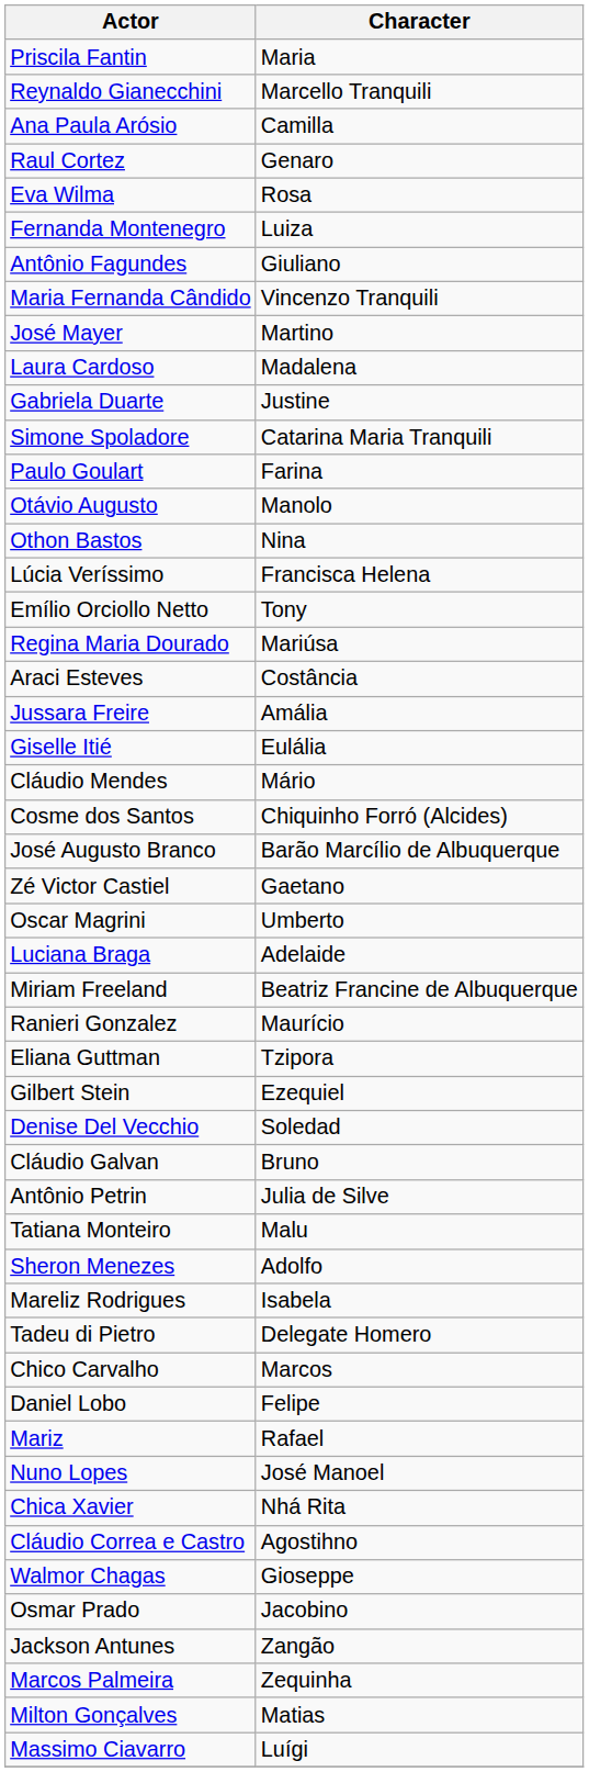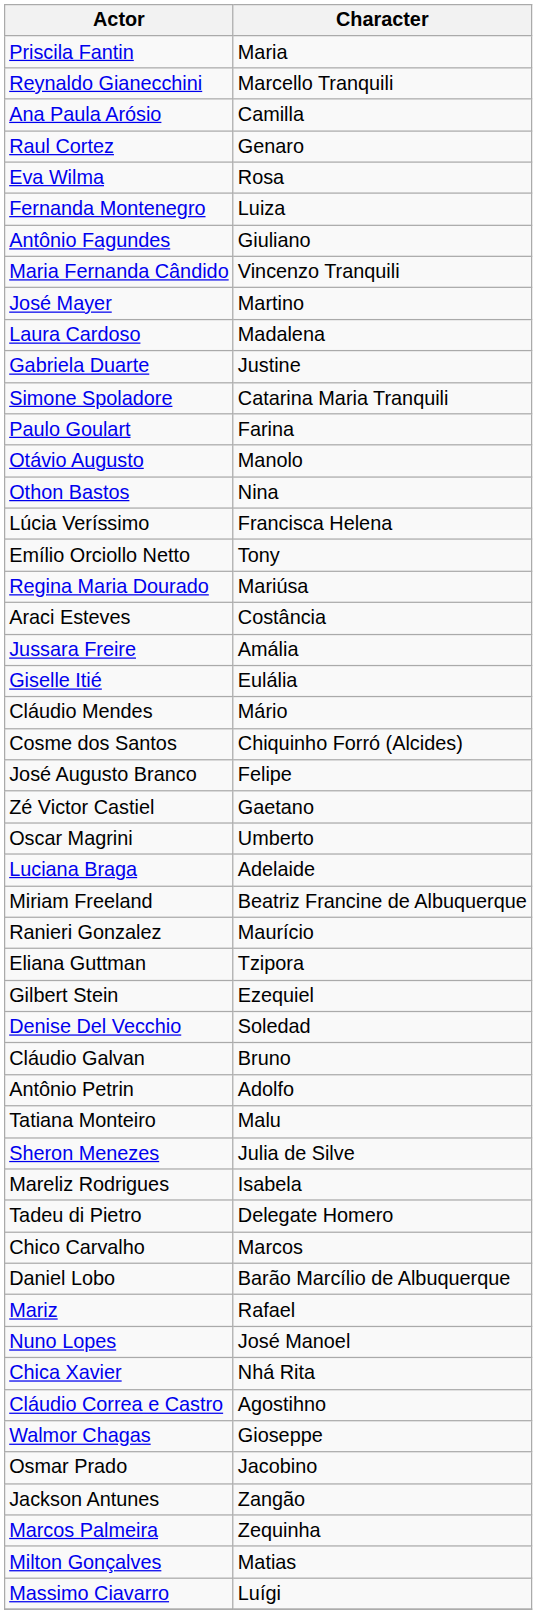José Augusto Branco | Character: Barão Marcílio de Albuquerque -> Felipe
Antônio Petrin | Character: Julia de Silve -> Adolfo
Sheron Menezes | Character: Adolfo -> Julia de Silve
Daniel Lobo | Character: Felipe -> Barão Marcílio de Albuquerque
